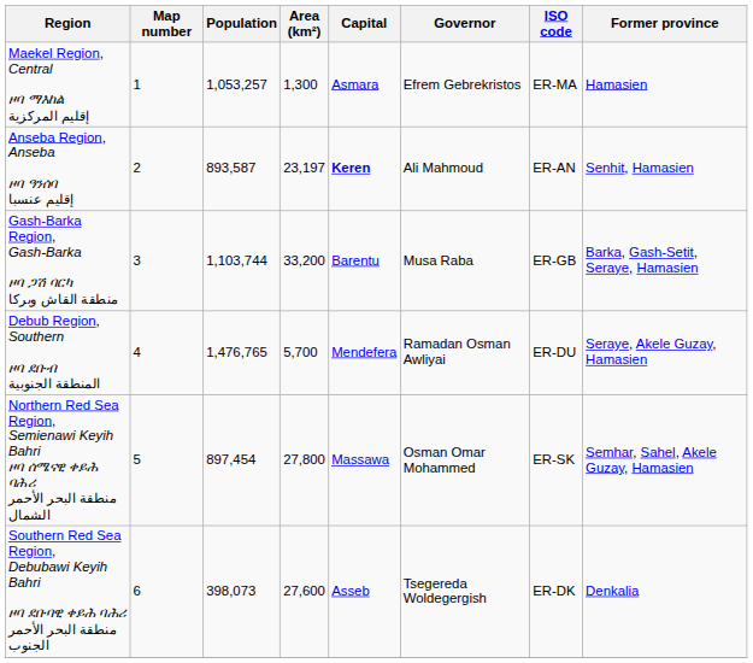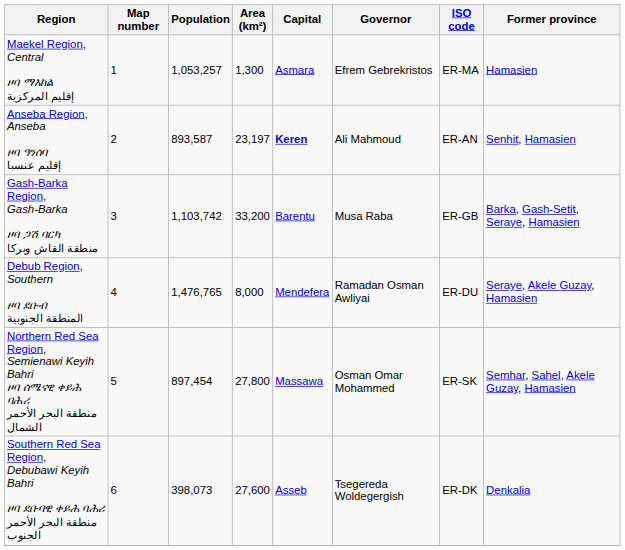Gash-Barka Region, Gash-Barka ዞባ ጋሽ ባርካ منطقة القاش وبركا | Population: 1,103,744 -> 1,103,742
Debub Region, Southern ዞባ ደቡብ المنطقة الجنوبية | Area (km²): 5,700 -> 8,000
